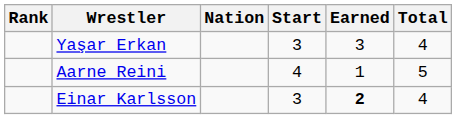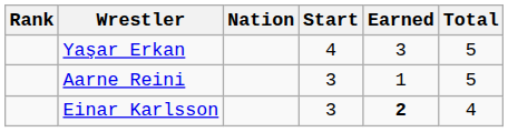Yaşar Erkan | Start: 3 -> 4
Yaşar Erkan | Total: 4 -> 5
Aarne Reini | Start: 4 -> 3
